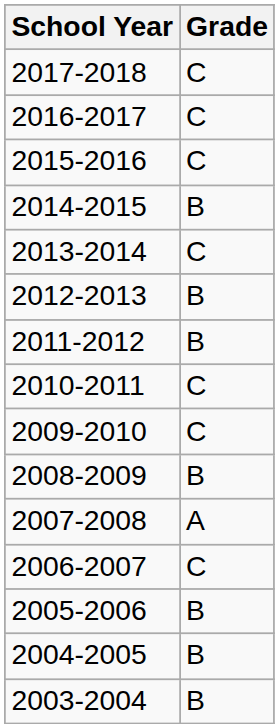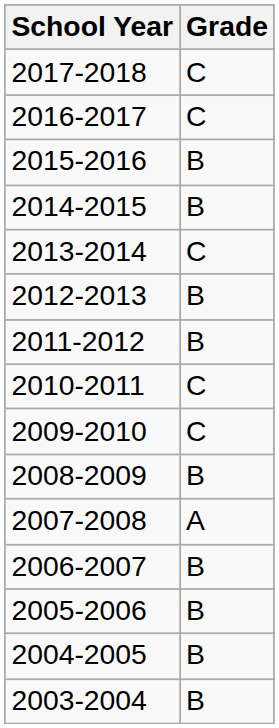2015-2016 | Grade: C -> B
2006-2007 | Grade: C -> B
